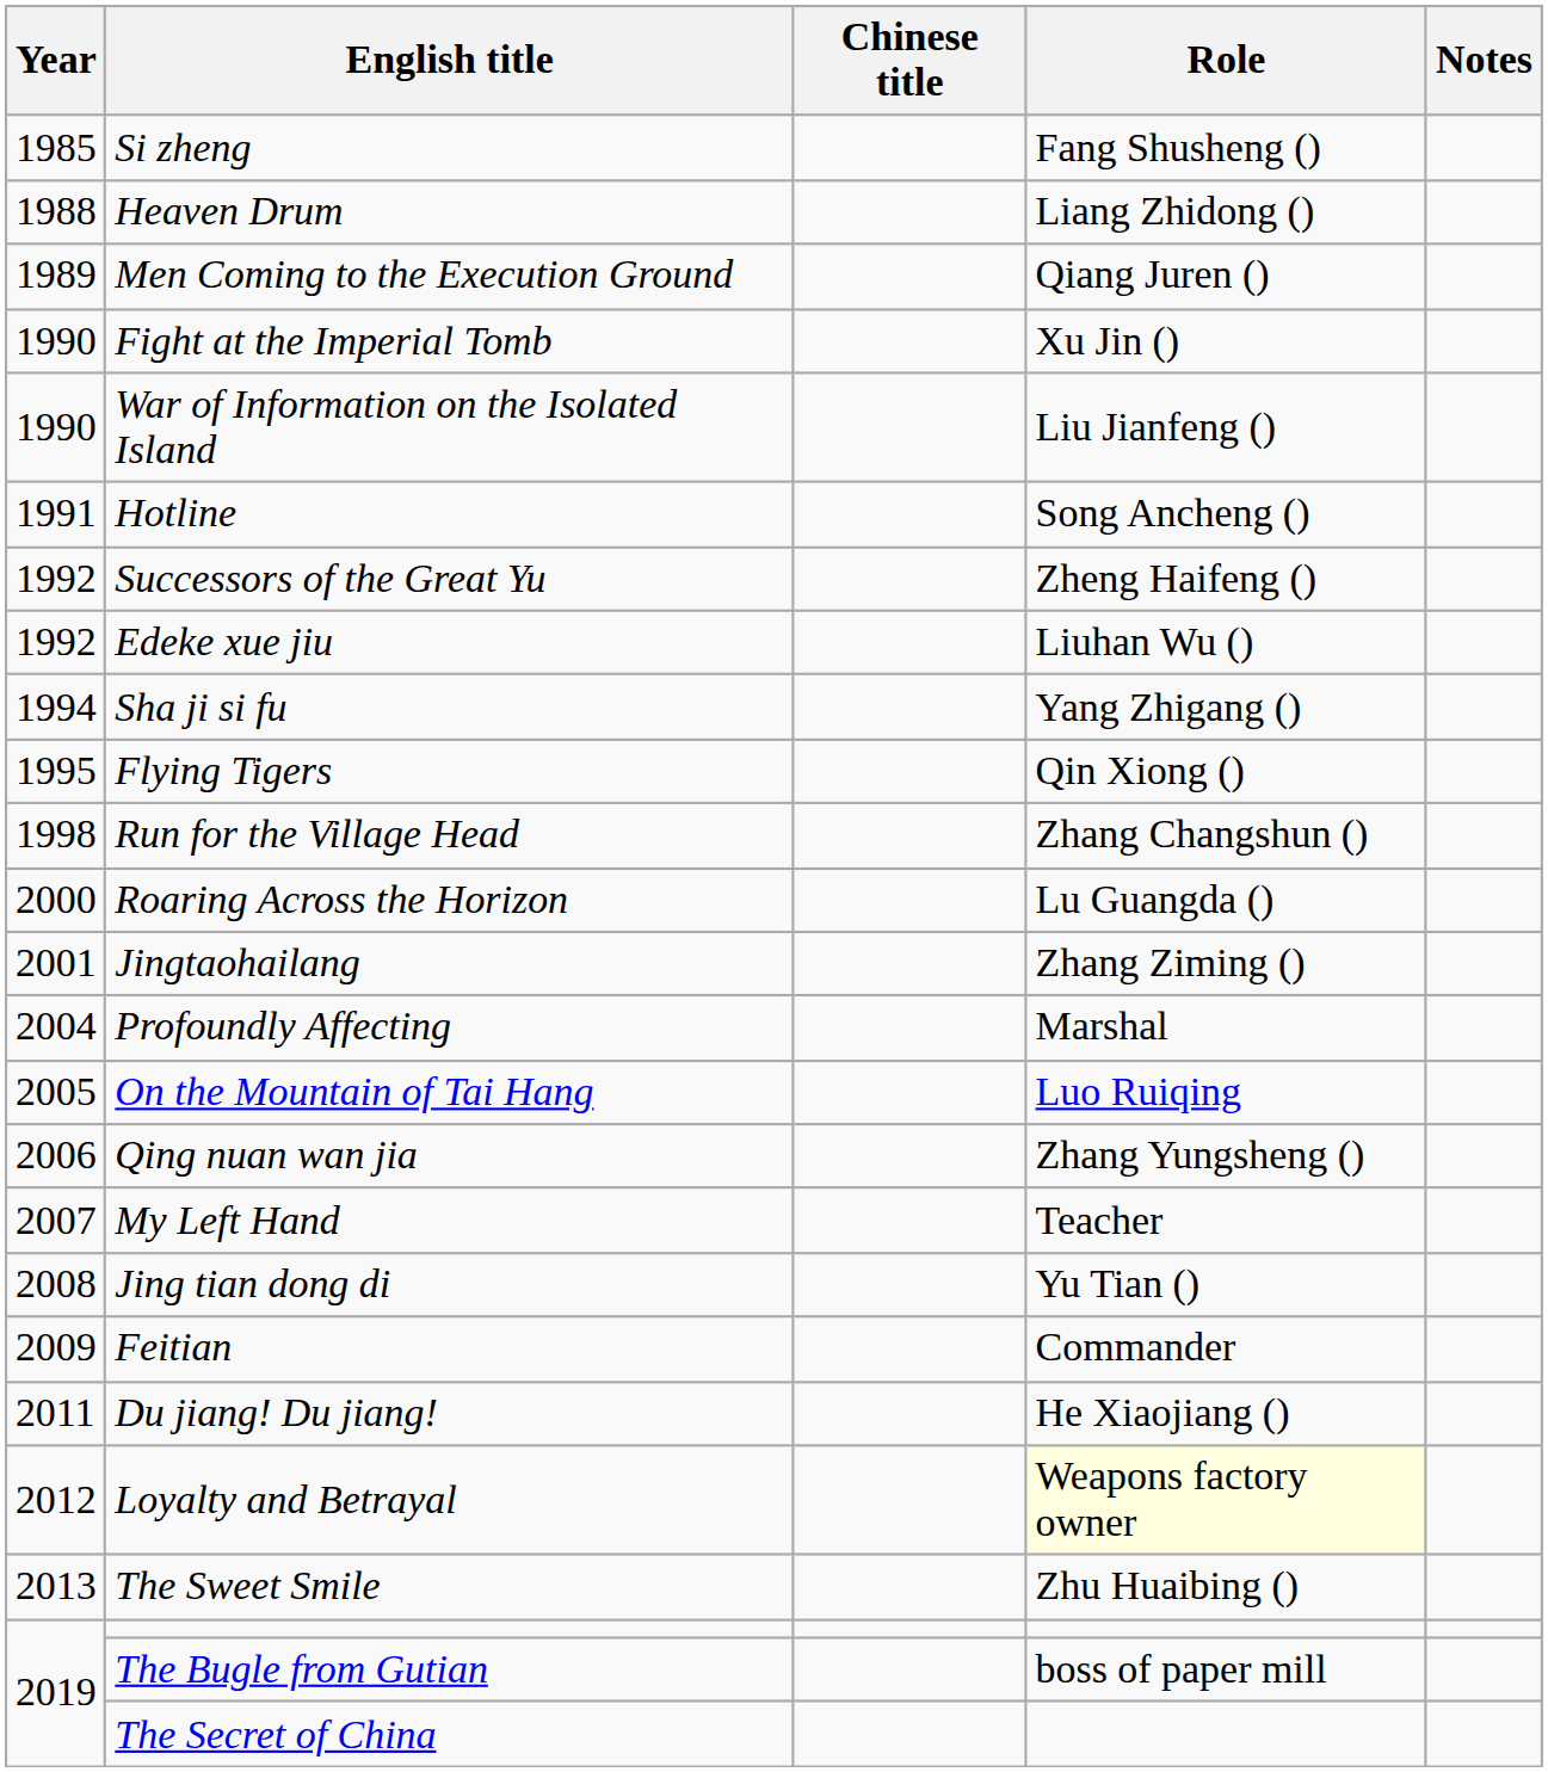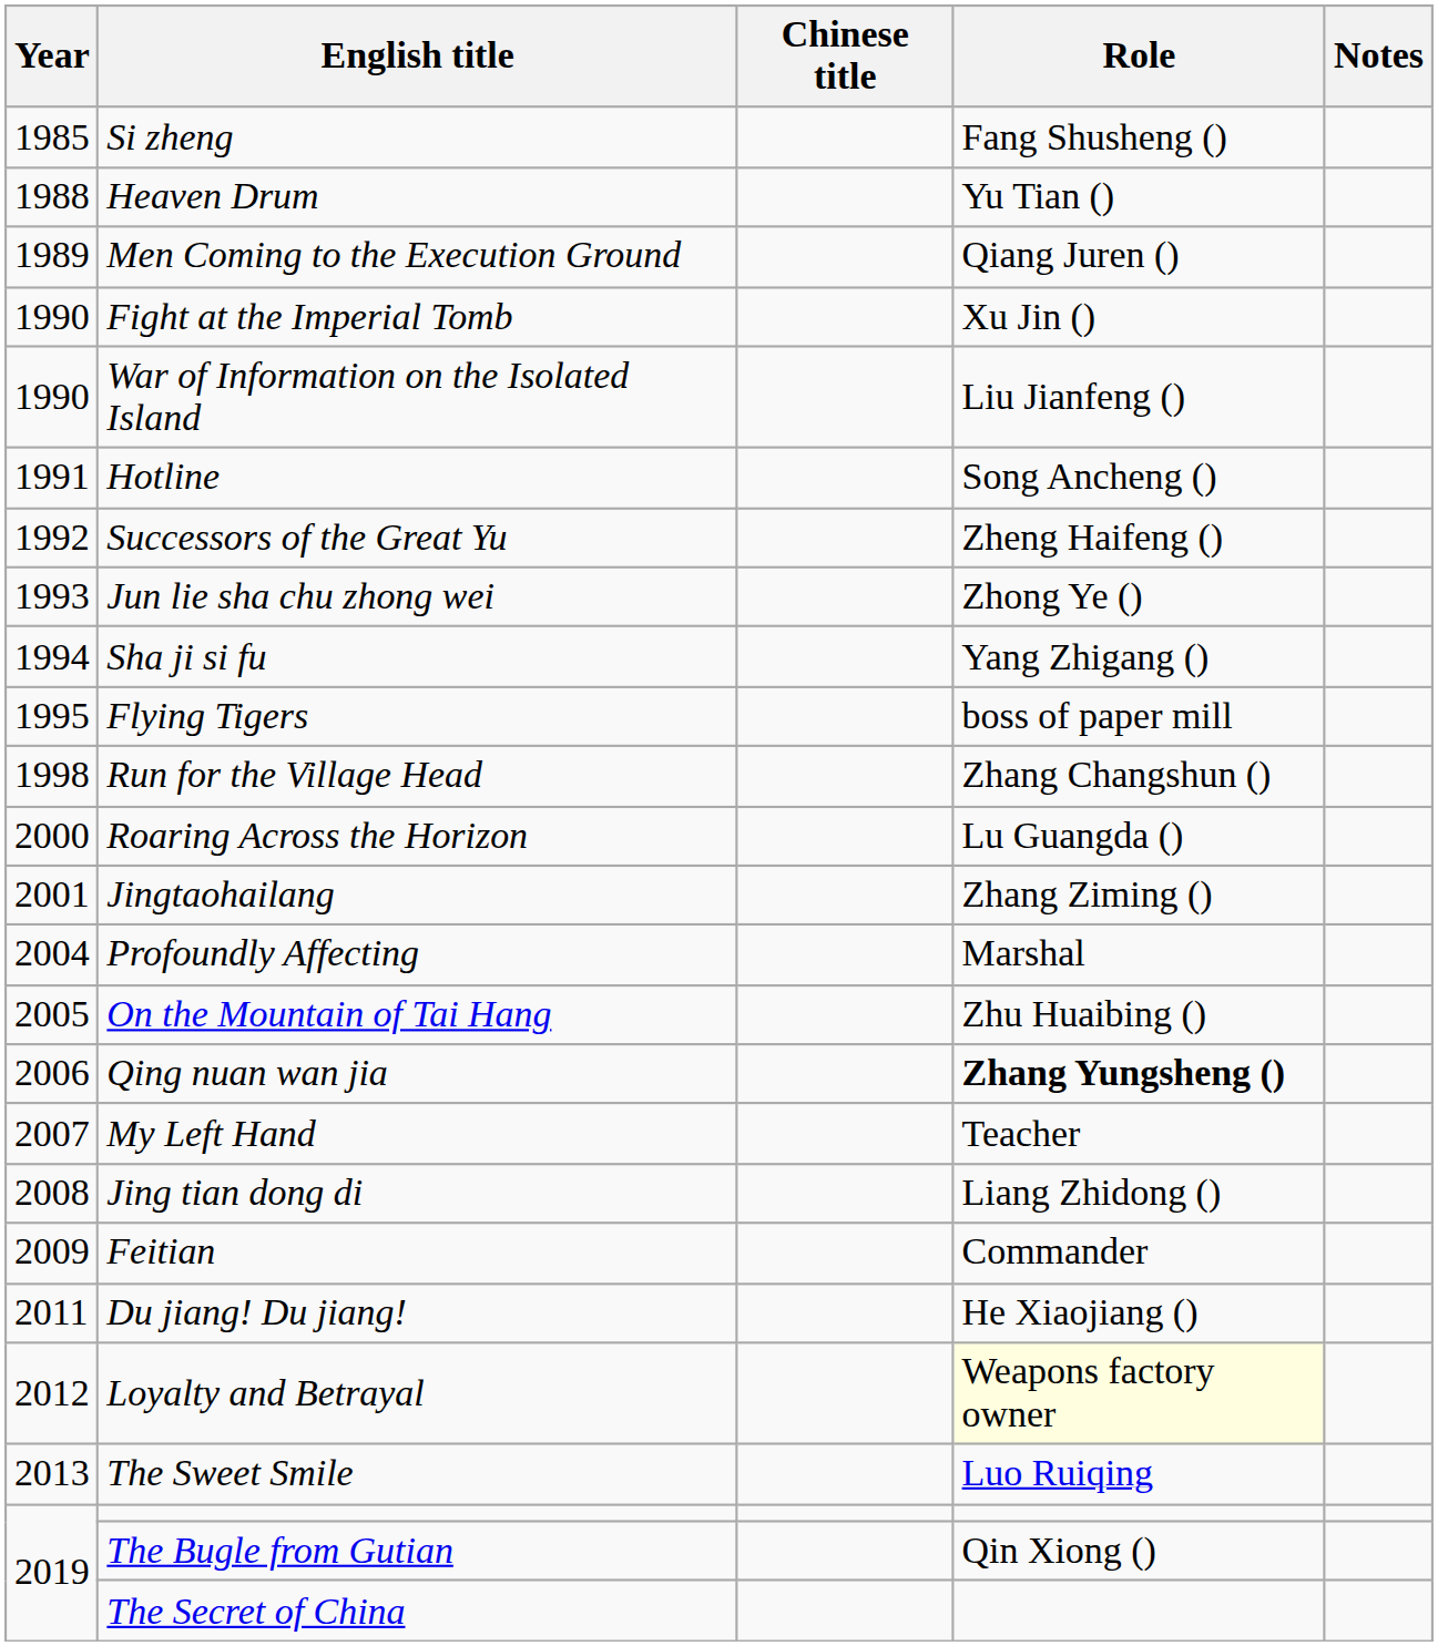Heaven Drum | Role: Liang Zhidong () -> Yu Tian ()
- row: 1992 | Edeke xue jiu | Liuhan Wu ()
+ row: 1993 | Jun lie sha chu zhong wei | Zhong Ye ()
Flying Tigers | Role: Qin Xiong () -> boss of paper mill
On the Mountain of Tai Hang | Role: Luo Ruiqing -> Zhu Huaibing ()
Qing nuan wan jia | Role: normal -> bold
Jing tian dong di | Role: Yu Tian () -> Liang Zhidong ()
The Sweet Smile | Role: Zhu Huaibing () -> Luo Ruiqing
The Bugle from Gutian | Role: boss of paper mill -> Qin Xiong ()
